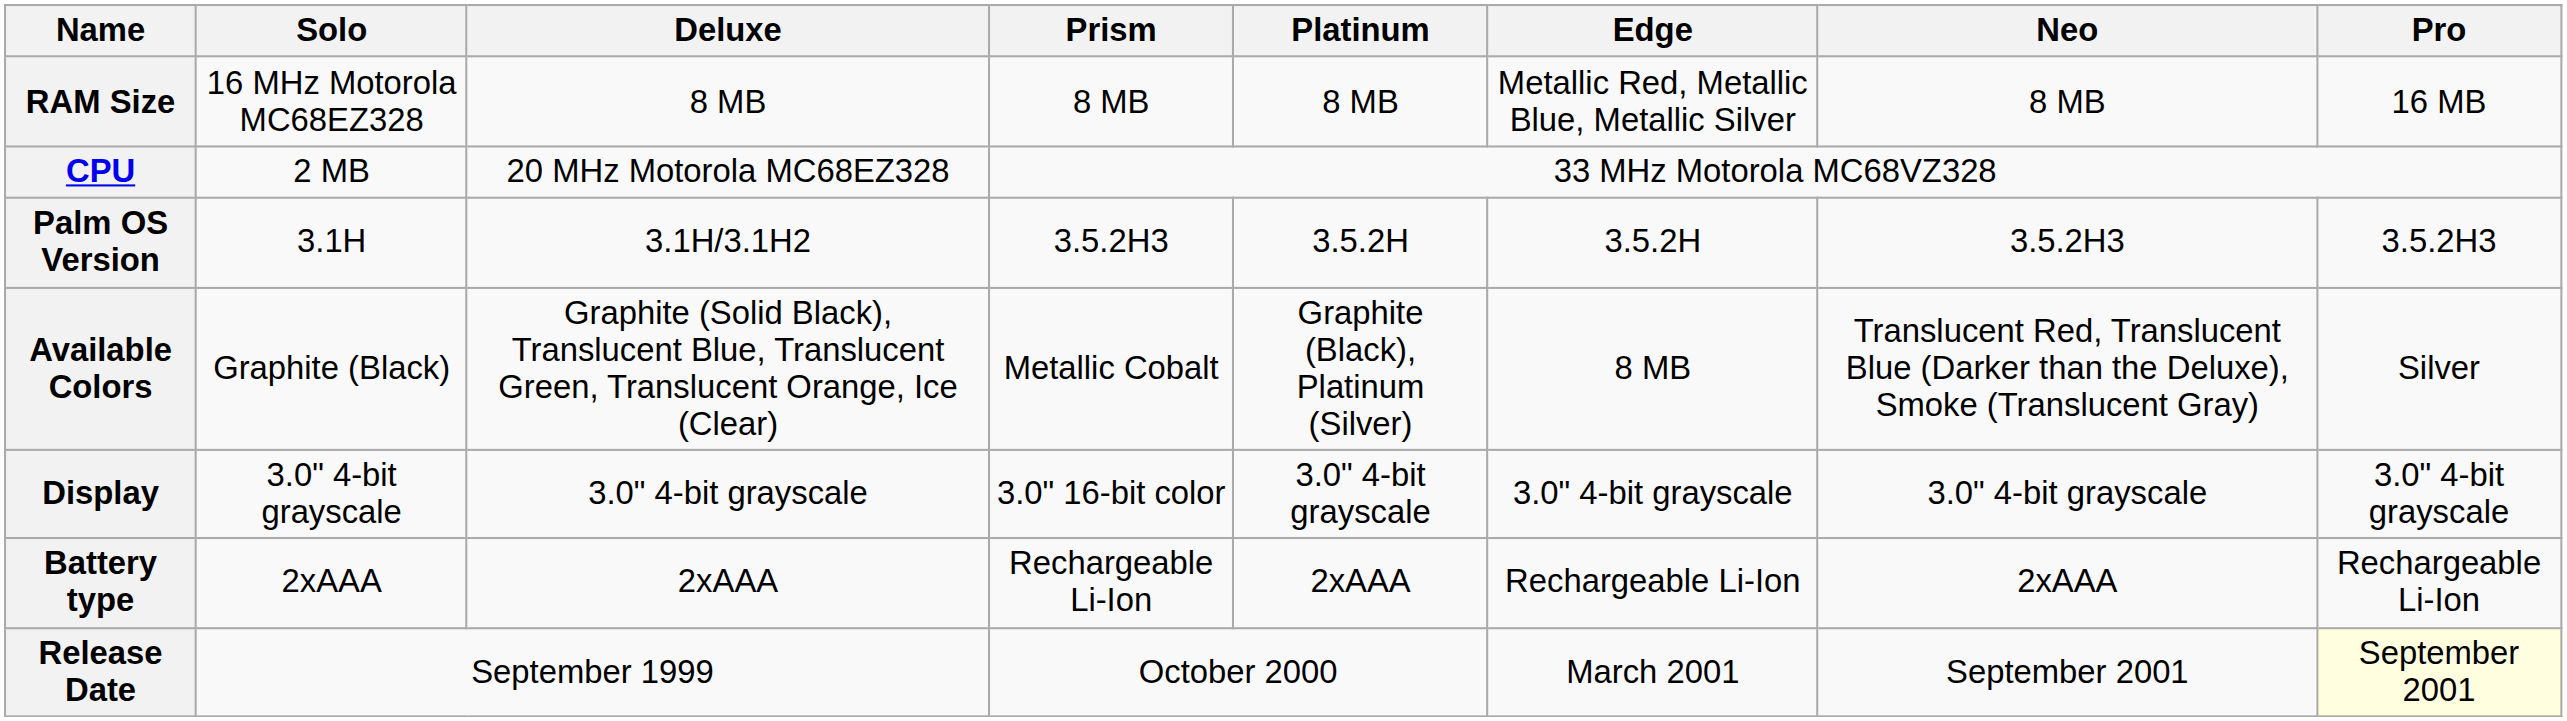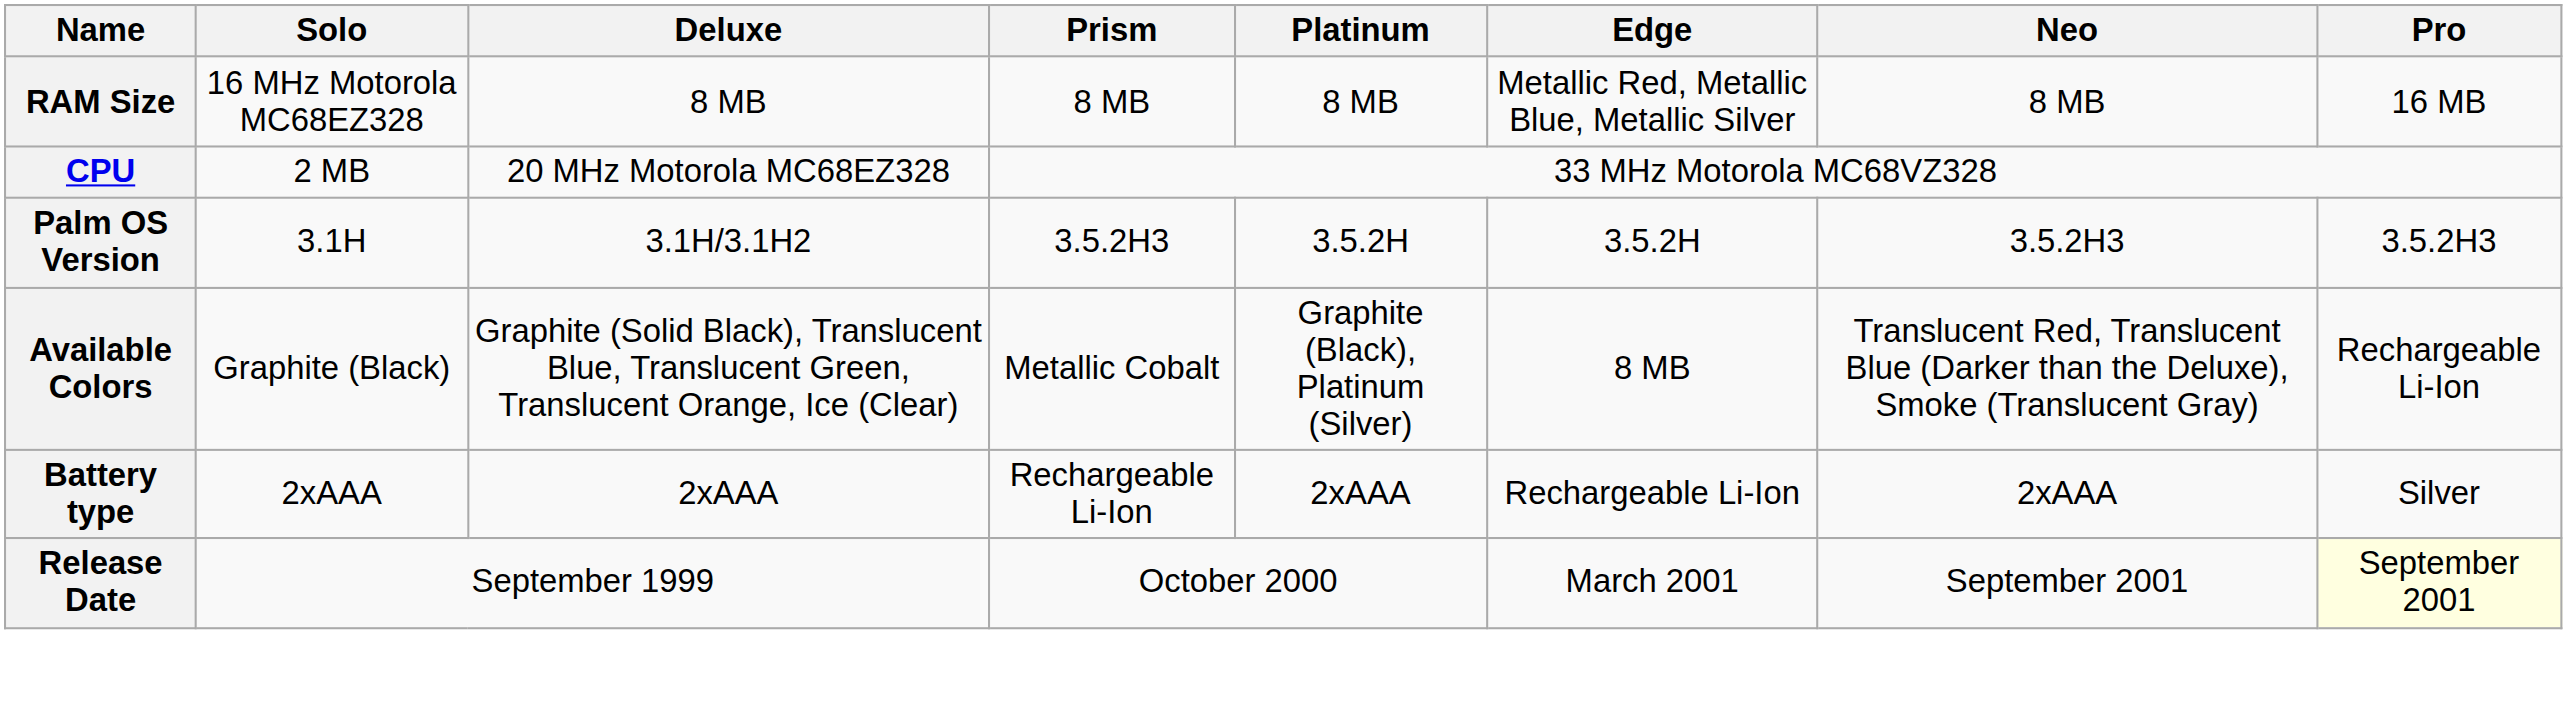Available Colors | Pro: Silver -> Rechargeable Li-Ion
- row: Display | 3.0" 4-bit grayscale | 3.0" 4-bit grayscale | 3.0" 16-bit color | 3.0" 4-bit grayscale | 3.0" 4-bit grayscale | 3.0" 4-bit grayscale | 3.0" 4-bit grayscale
Battery type | Pro: Rechargeable Li-Ion -> Silver
